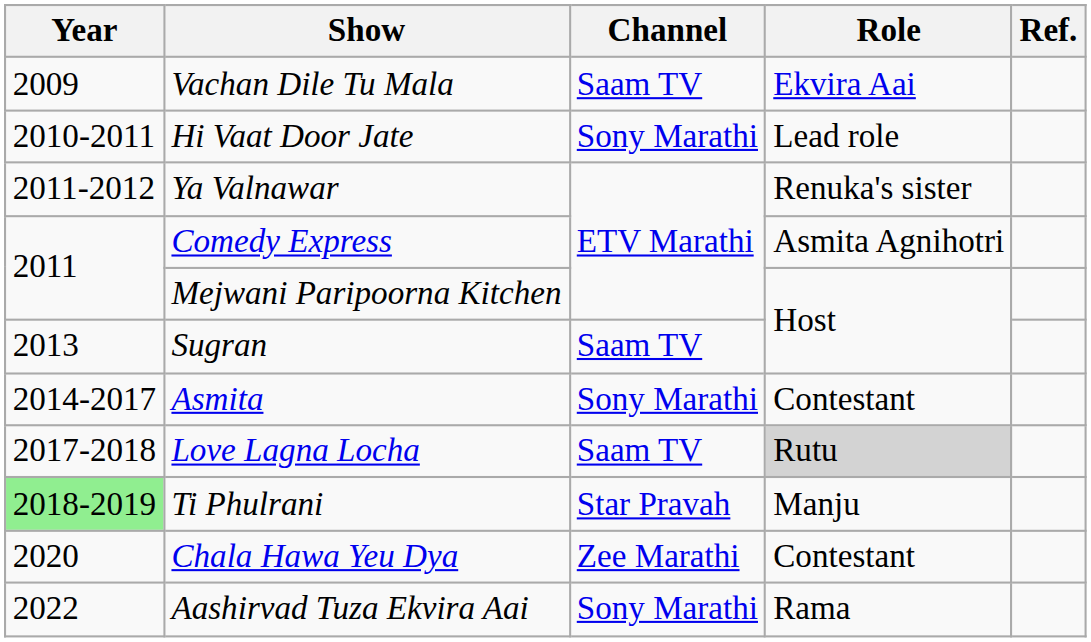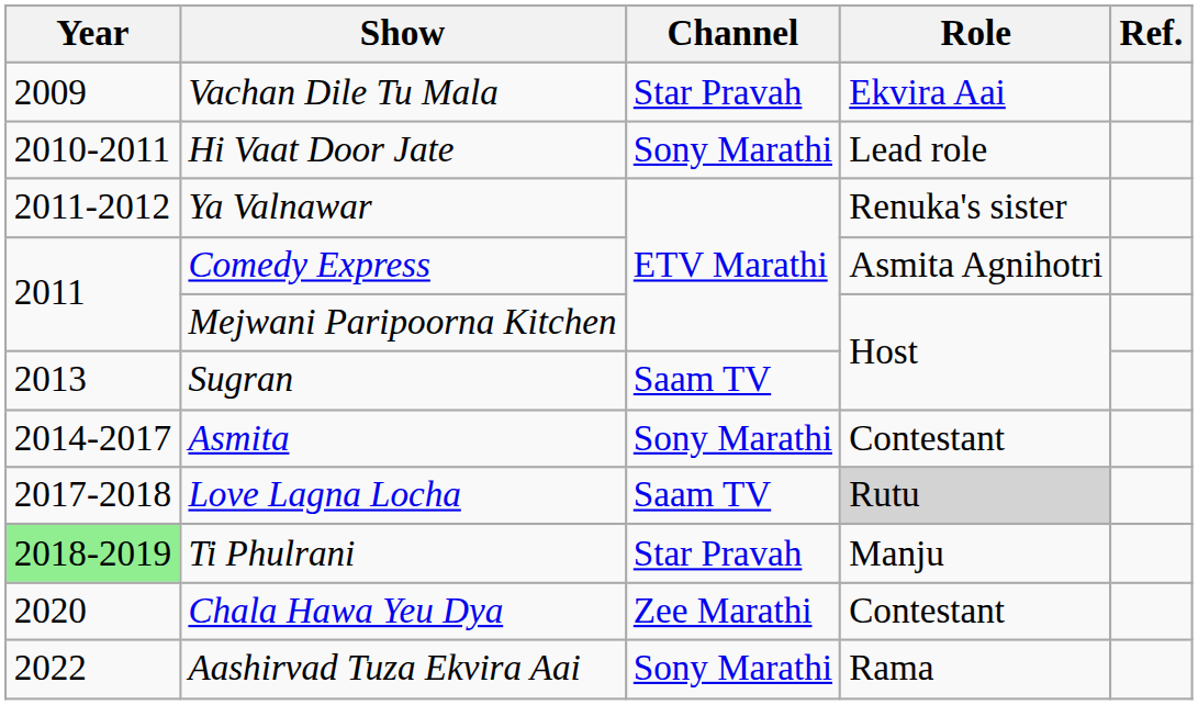Vachan Dile Tu Mala | Channel: Saam TV -> Star Pravah
